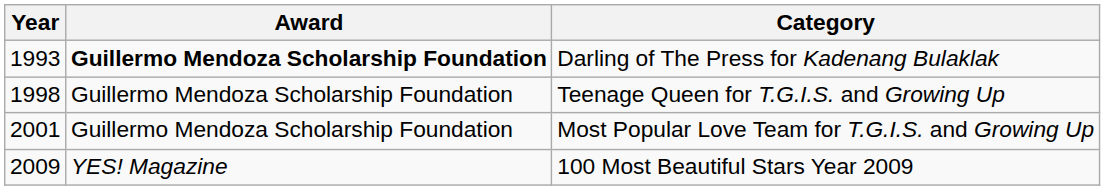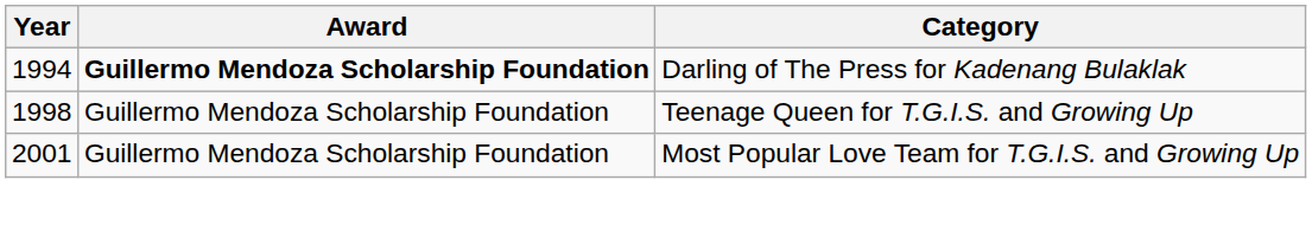Darling of The Press for Kadenang Bulaklak | Year: 1993 -> 1994
- row: 2009 | YES! Magazine | 100 Most Beautiful Stars Year 2009
